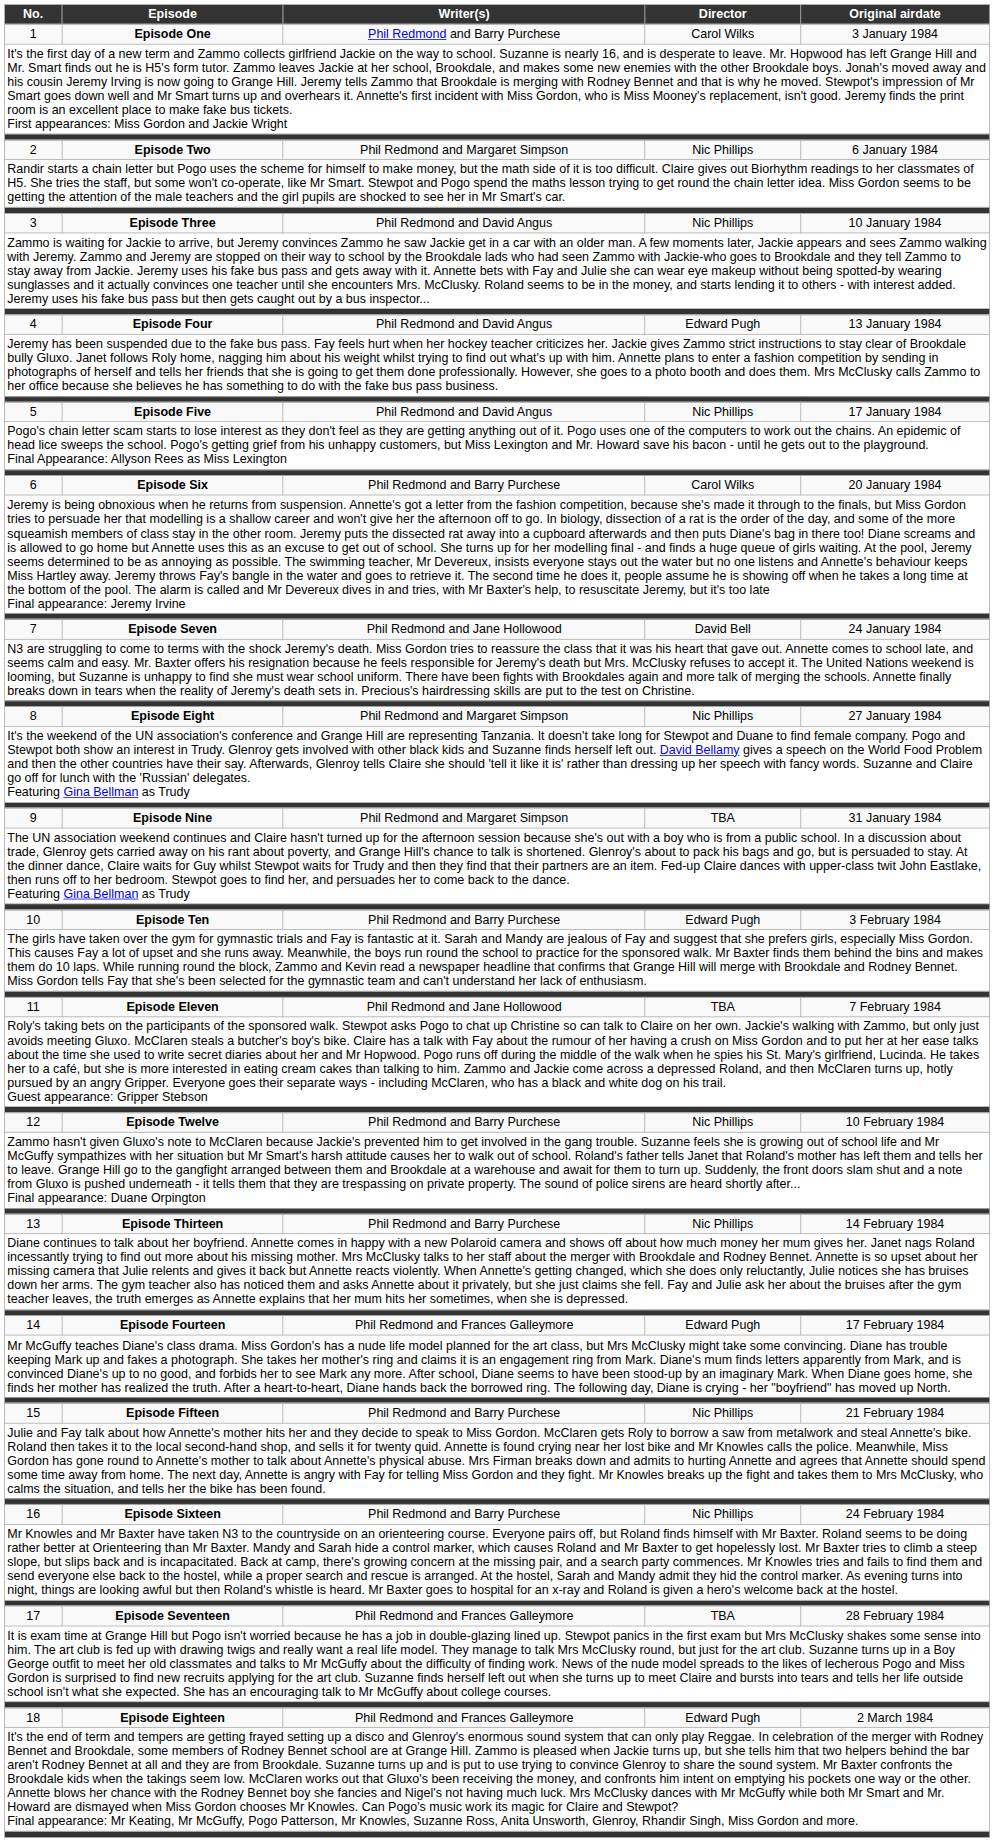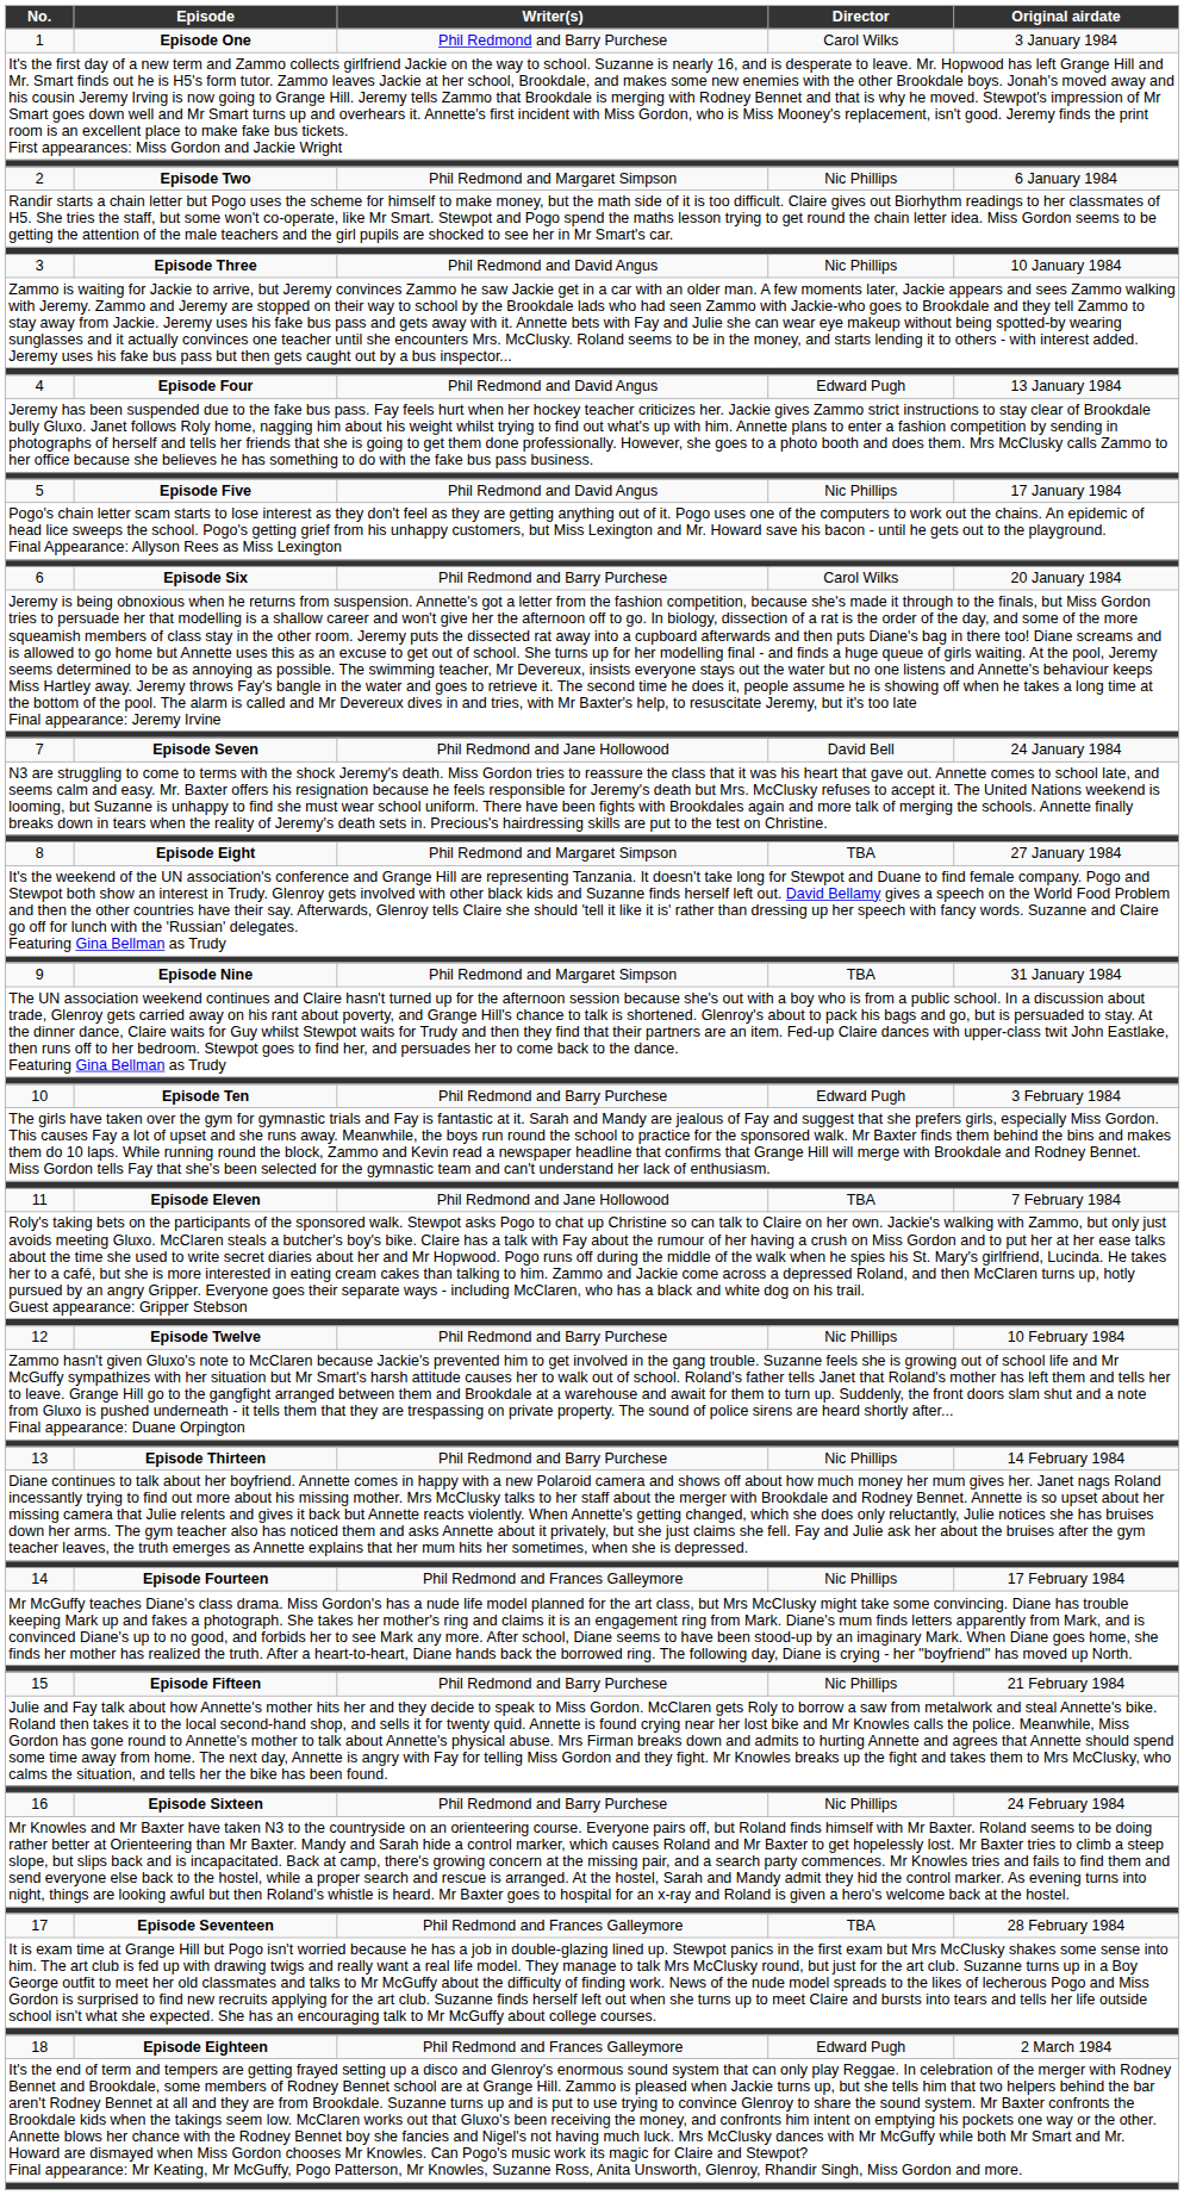8 | Director: Nic Phillips -> TBA
14 | Director: Edward Pugh -> Nic Phillips
